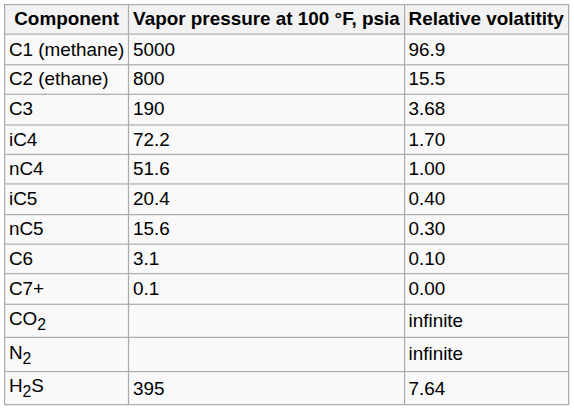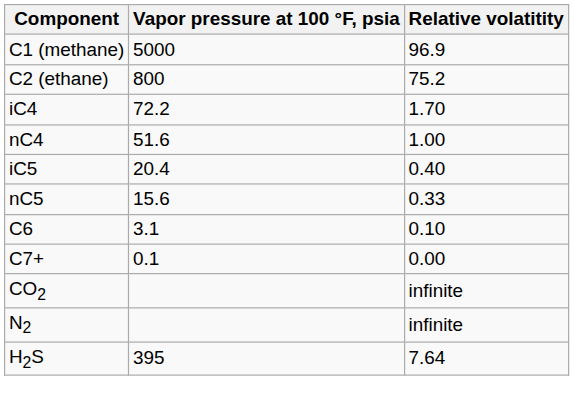C2 (ethane) | Relative volatitity: 15.5 -> 75.2
- row: C3 | 190 | 3.68
nC5 | Relative volatitity: 0.30 -> 0.33
